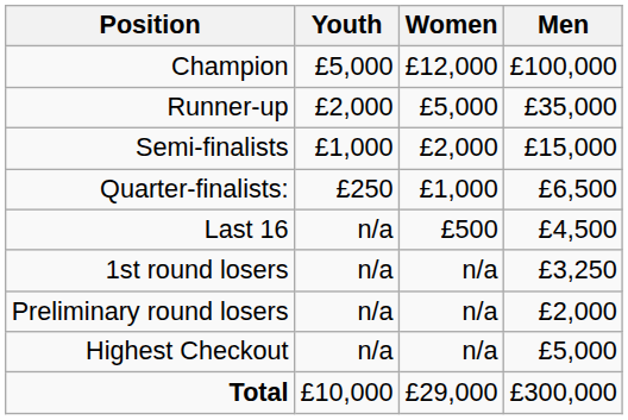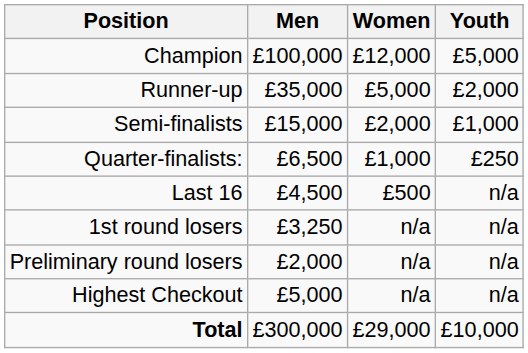columns swapped: Men <-> Youth
